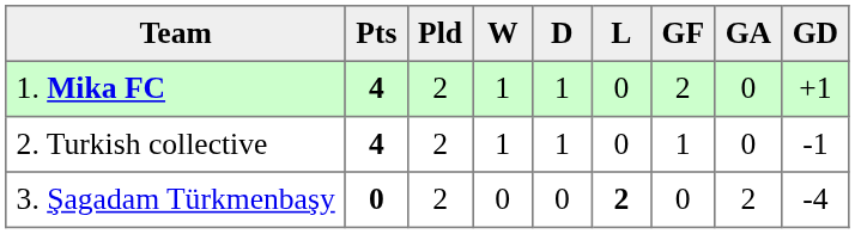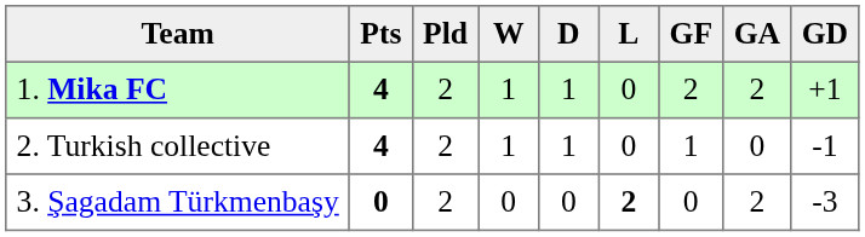1. Mika FC | GA: 0 -> 2
3. Şagadam Türkmenbaşy | GD: -4 -> -3
